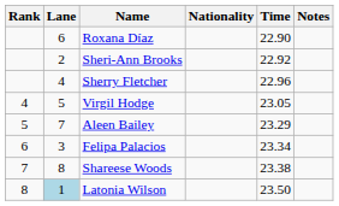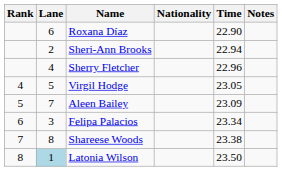Sheri-Ann Brooks | Time: 22.92 -> 22.94
Aleen Bailey | Time: 23.29 -> 23.09
